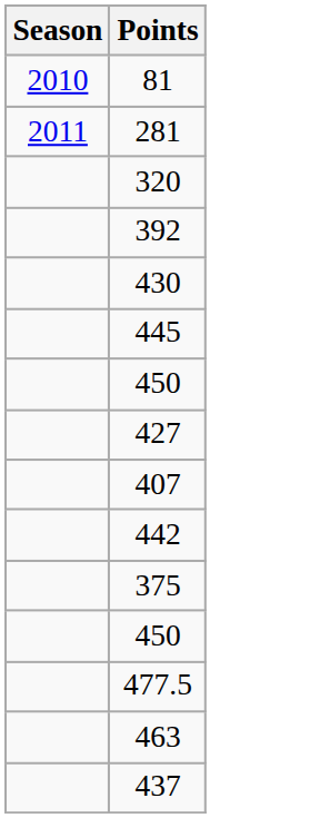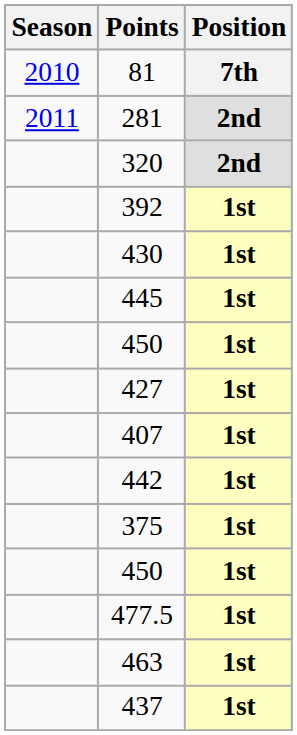+ column: Position | 7th | 2nd | 2nd | 1st | 1st | 1st | 1st | 1st | 1st | 1st | 1st | 1st | 1st | 1st | 1st
